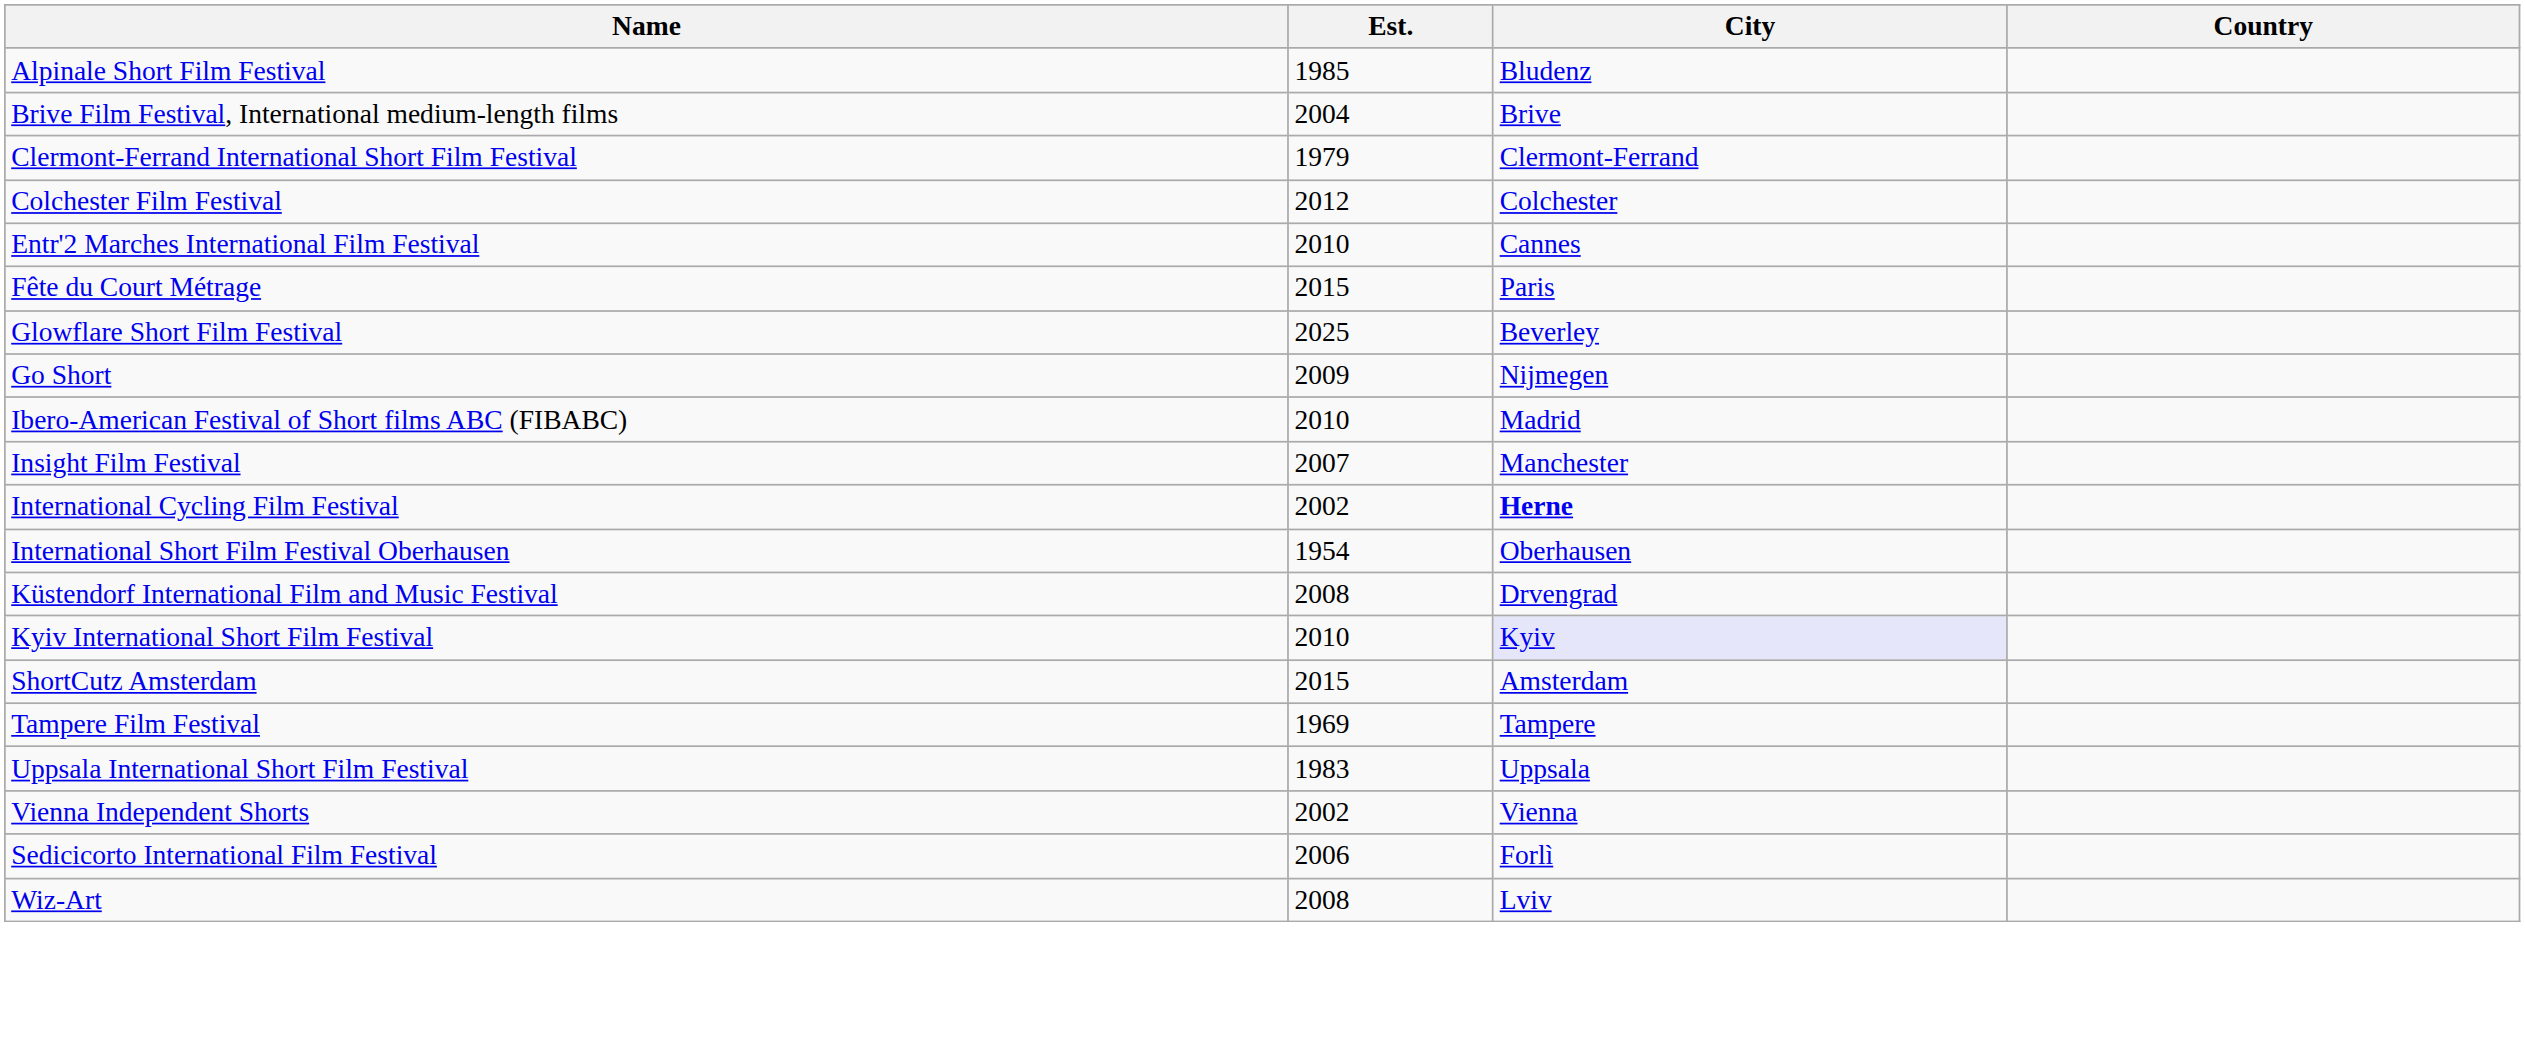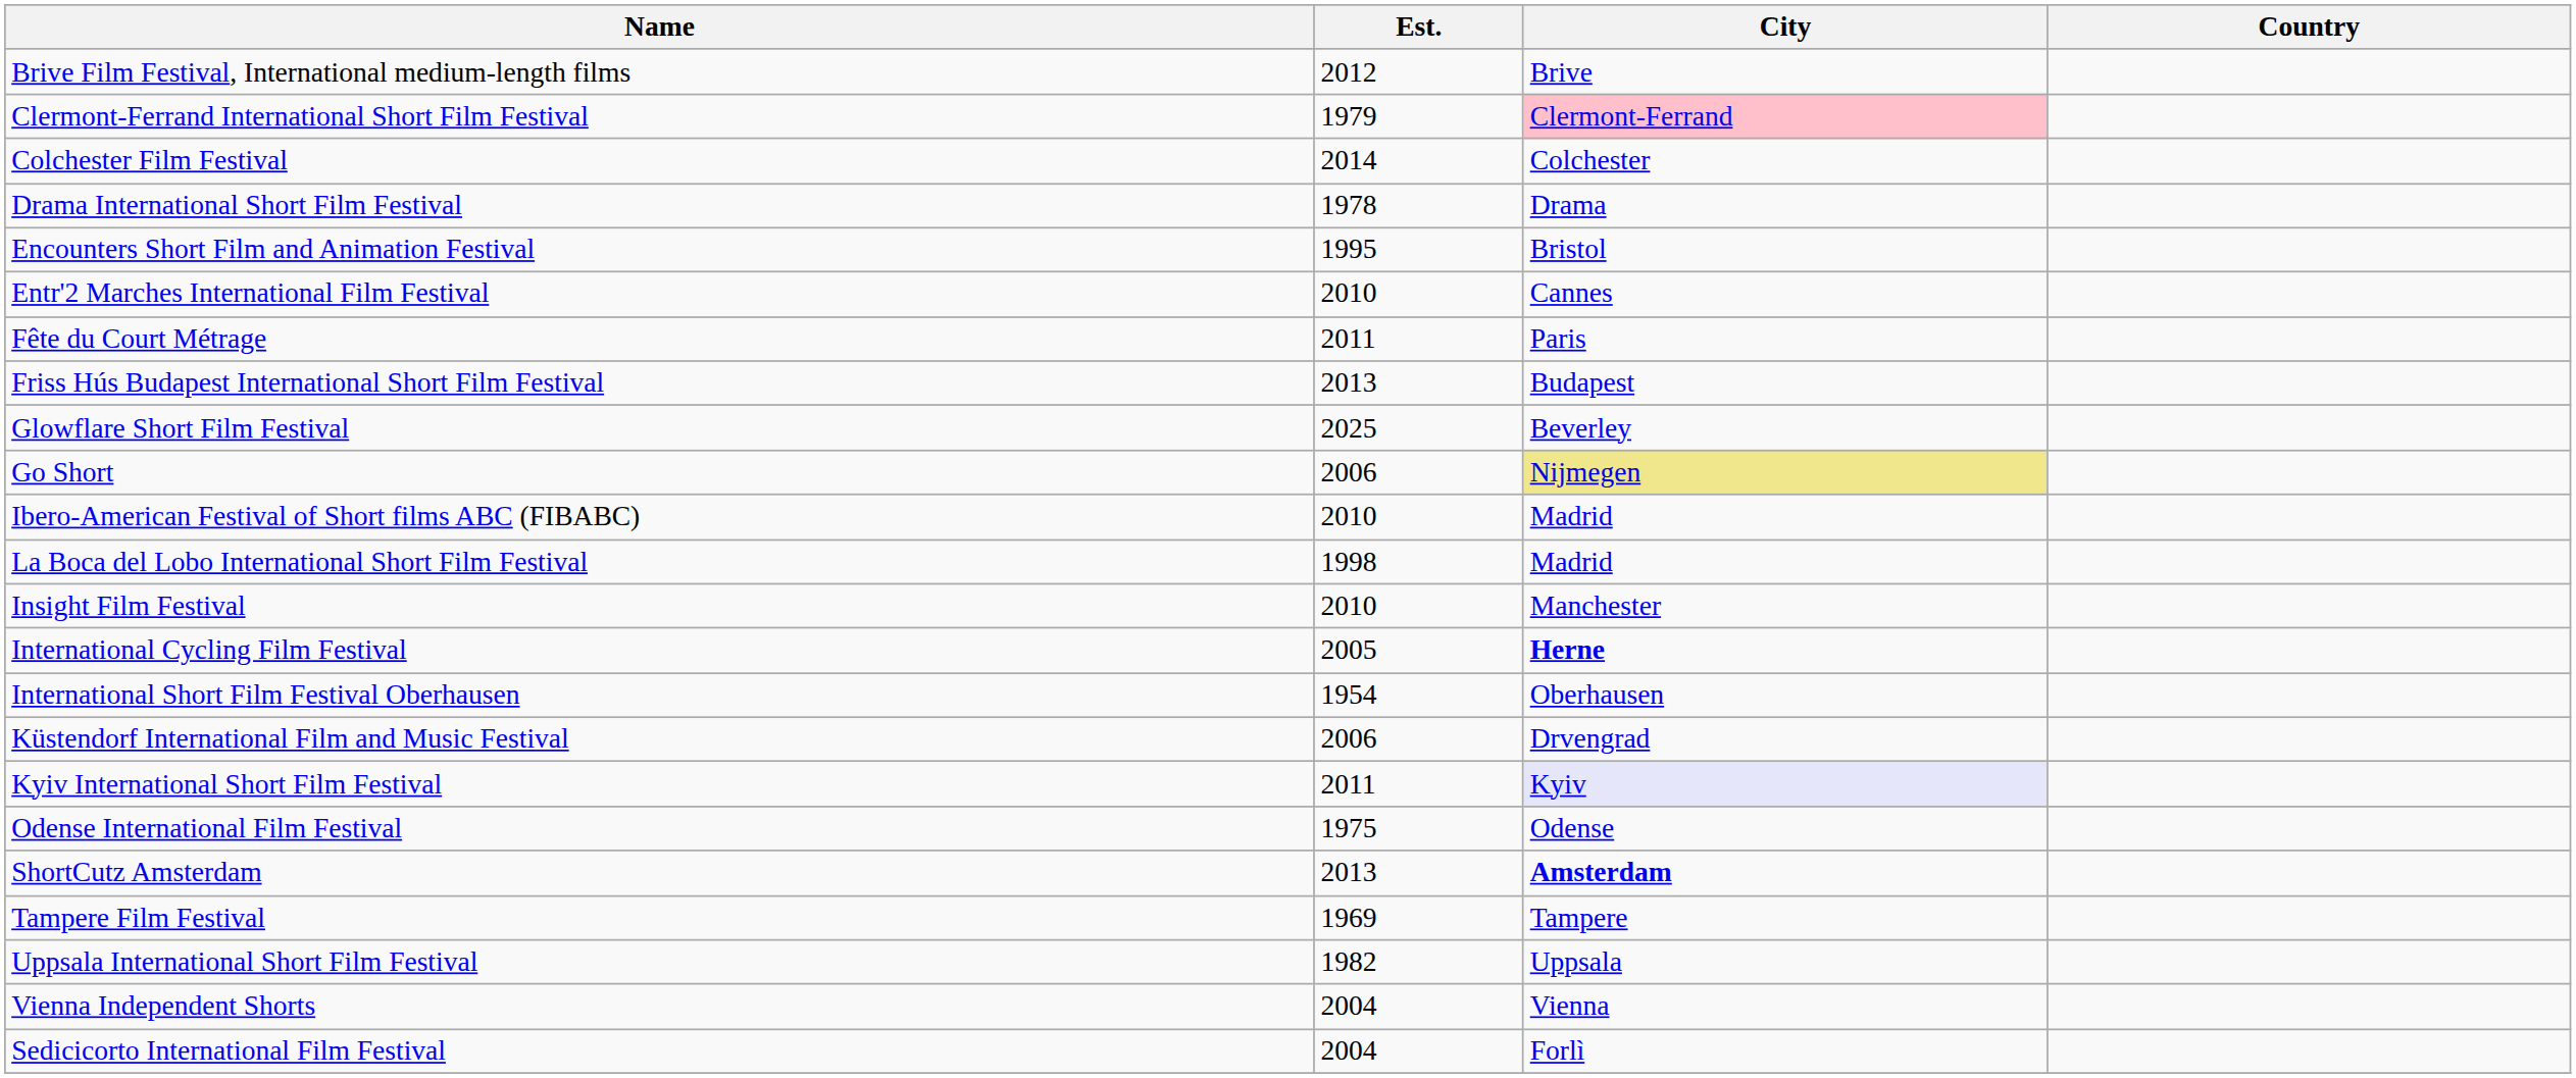- row: Alpinale Short Film Festival | 1985 | Bludenz
Brive Film Festival, International medium-length films | Est.: 2004 -> 2012
Clermont-Ferrand International Short Film Festival | City: no background -> pink background
Colchester Film Festival | Est.: 2012 -> 2014
+ row: Drama International Short Film Festival | 1978 | Drama
+ row: Encounters Short Film and Animation Festival | 1995 | Bristol
Fête du Court Métrage | Est.: 2015 -> 2011
+ row: Friss Hús Budapest International Short Film Festival | 2013 | Budapest
Go Short | Est.: 2009 -> 2006
Go Short | City: no background -> khaki background
+ row: La Boca del Lobo International Short Film Festival | 1998 | Madrid
Insight Film Festival | Est.: 2007 -> 2010
International Cycling Film Festival | Est.: 2002 -> 2005
Küstendorf International Film and Music Festival | Est.: 2008 -> 2006
Kyiv International Short Film Festival | Est.: 2010 -> 2011
+ row: Odense International Film Festival | 1975 | Odense
ShortCutz Amsterdam | Est.: 2015 -> 2013
ShortCutz Amsterdam | City: normal -> bold
Uppsala International Short Film Festival | Est.: 1983 -> 1982
Vienna Independent Shorts | Est.: 2002 -> 2004
Sedicicorto International Film Festival | Est.: 2006 -> 2004
- row: Wiz-Art | 2008 | Lviv
